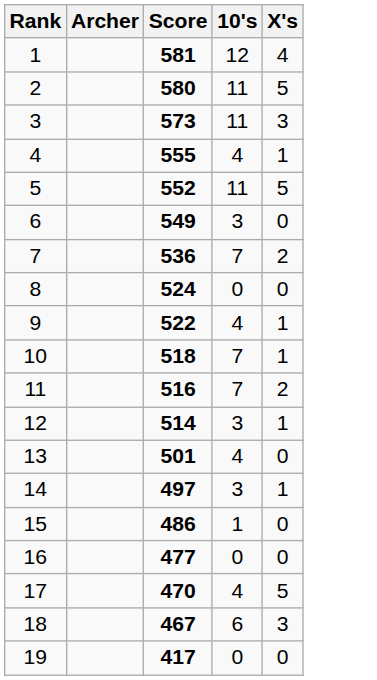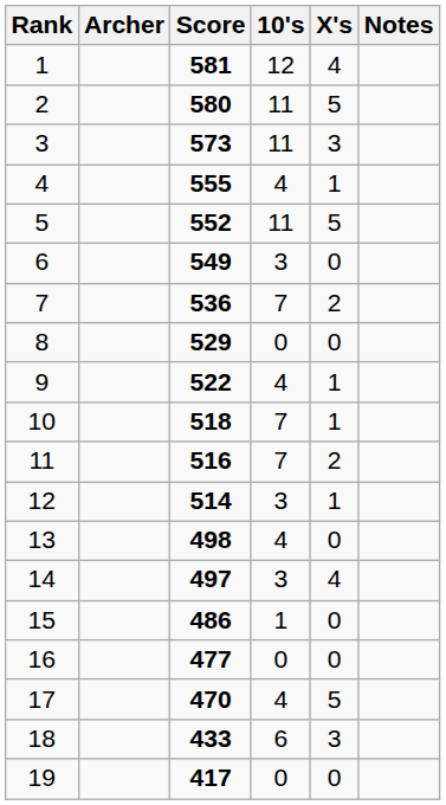+ column: Notes
8 | Score: 524 -> 529
13 | Score: 501 -> 498
14 | X's: 1 -> 4
18 | Score: 467 -> 433
